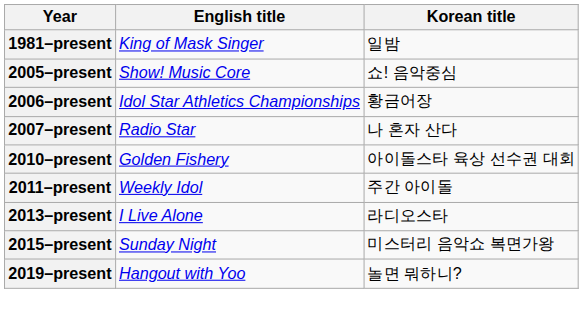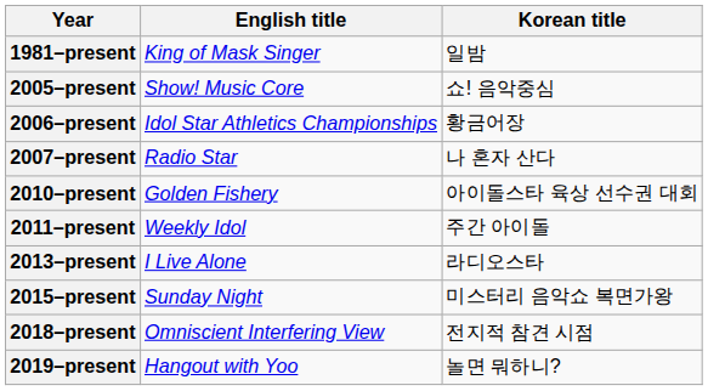+ row: 2018–present | Omniscient Interfering View | 전지적 참견 시점
